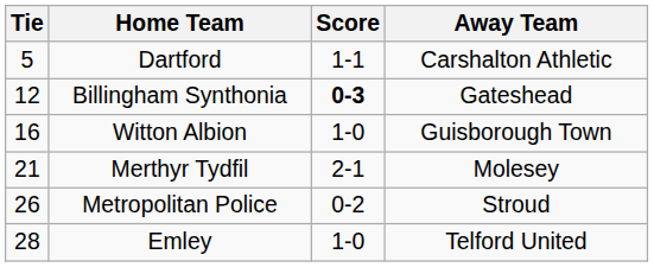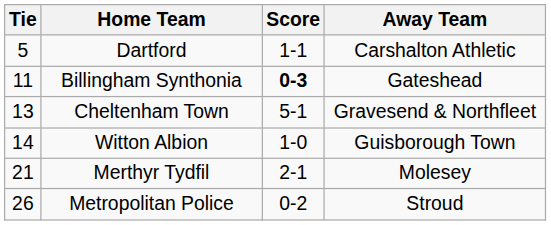Billingham Synthonia | Tie: 12 -> 11
+ row: 13 | Cheltenham Town | 5-1 | Gravesend & Northfleet
Witton Albion | Tie: 16 -> 14
- row: 28 | Emley | 1-0 | Telford United
